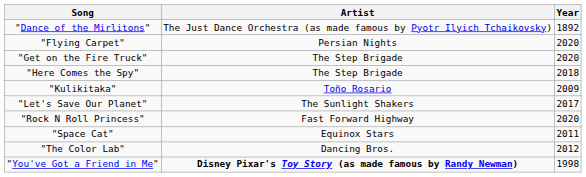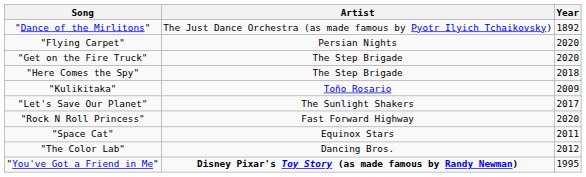"You've Got a Friend in Me" | Year: 1998 -> 1995
